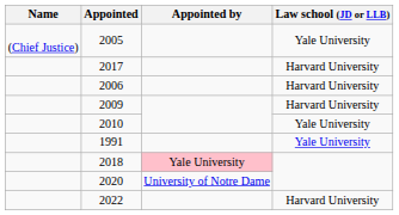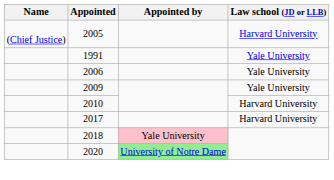2005 | Law school (JD or LLB): Yale University -> Harvard University
rows swapped: 1991 <-> 2017
2006 | Law school (JD or LLB): Harvard University -> Yale University
2009 | Law school (JD or LLB): Harvard University -> Yale University
2010 | Law school (JD or LLB): Yale University -> Harvard University
2020 | Appointed by: no background -> lightgreen background
- row: 2022 | Harvard University
